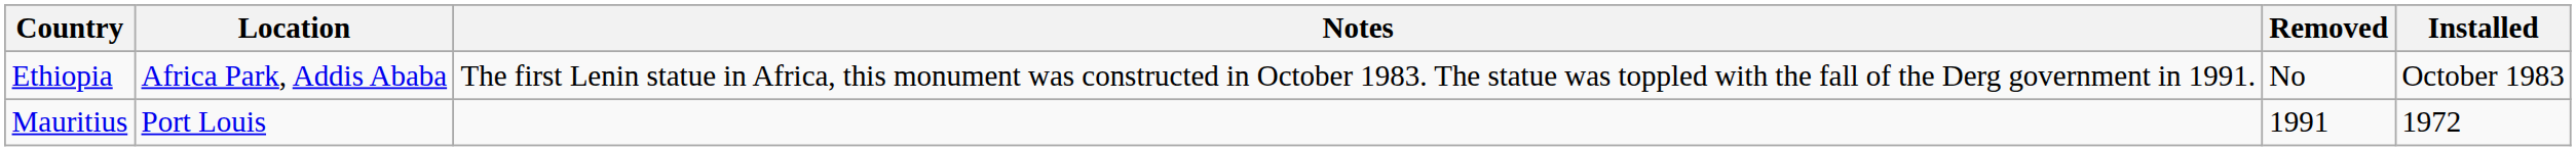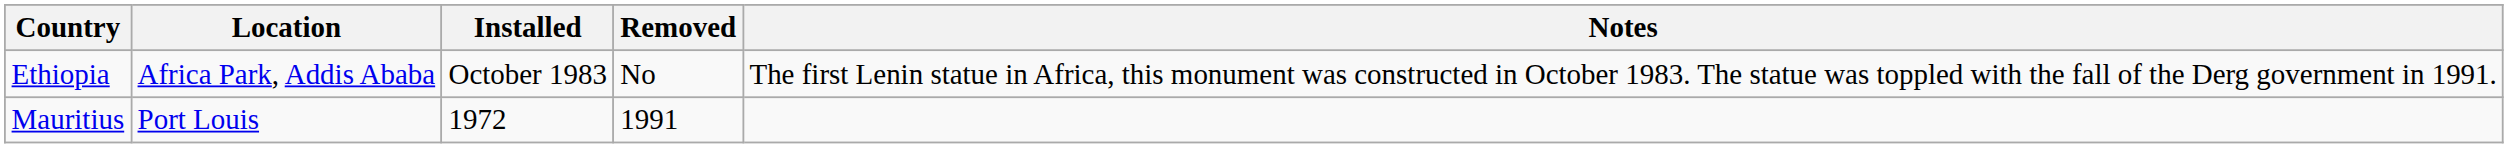columns swapped: Installed <-> Notes
